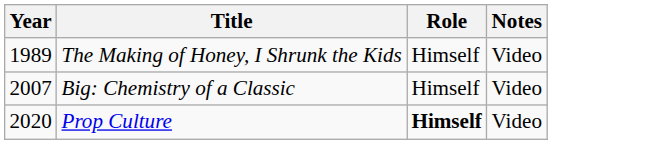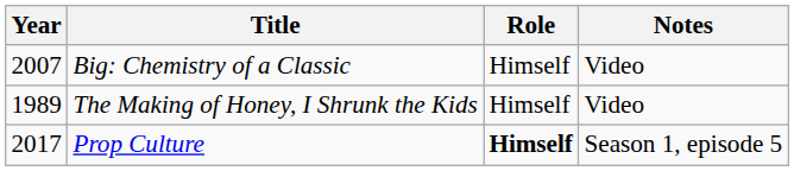rows swapped: The Making of Honey, I Shrunk the Kids <-> Big: Chemistry of a Classic
Prop Culture | Year: 2020 -> 2017
Prop Culture | Notes: Video -> Season 1, episode 5
